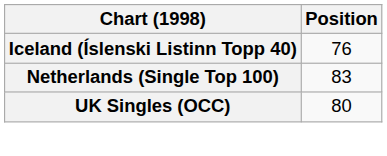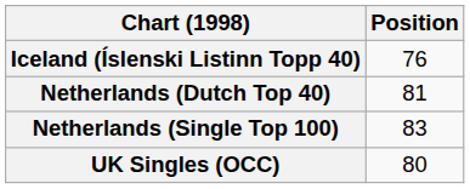+ row: Netherlands (Dutch Top 40) | 81
